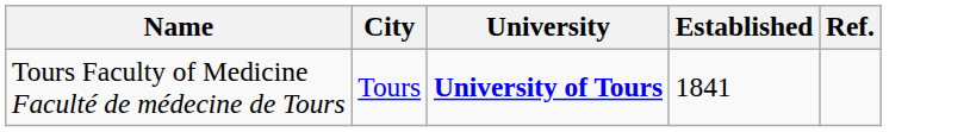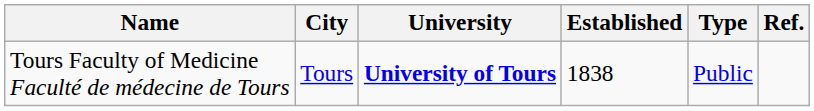+ column: Type | Public
Tours Faculty of Medicine Faculté de médecine de Tours | Established: 1841 -> 1838
